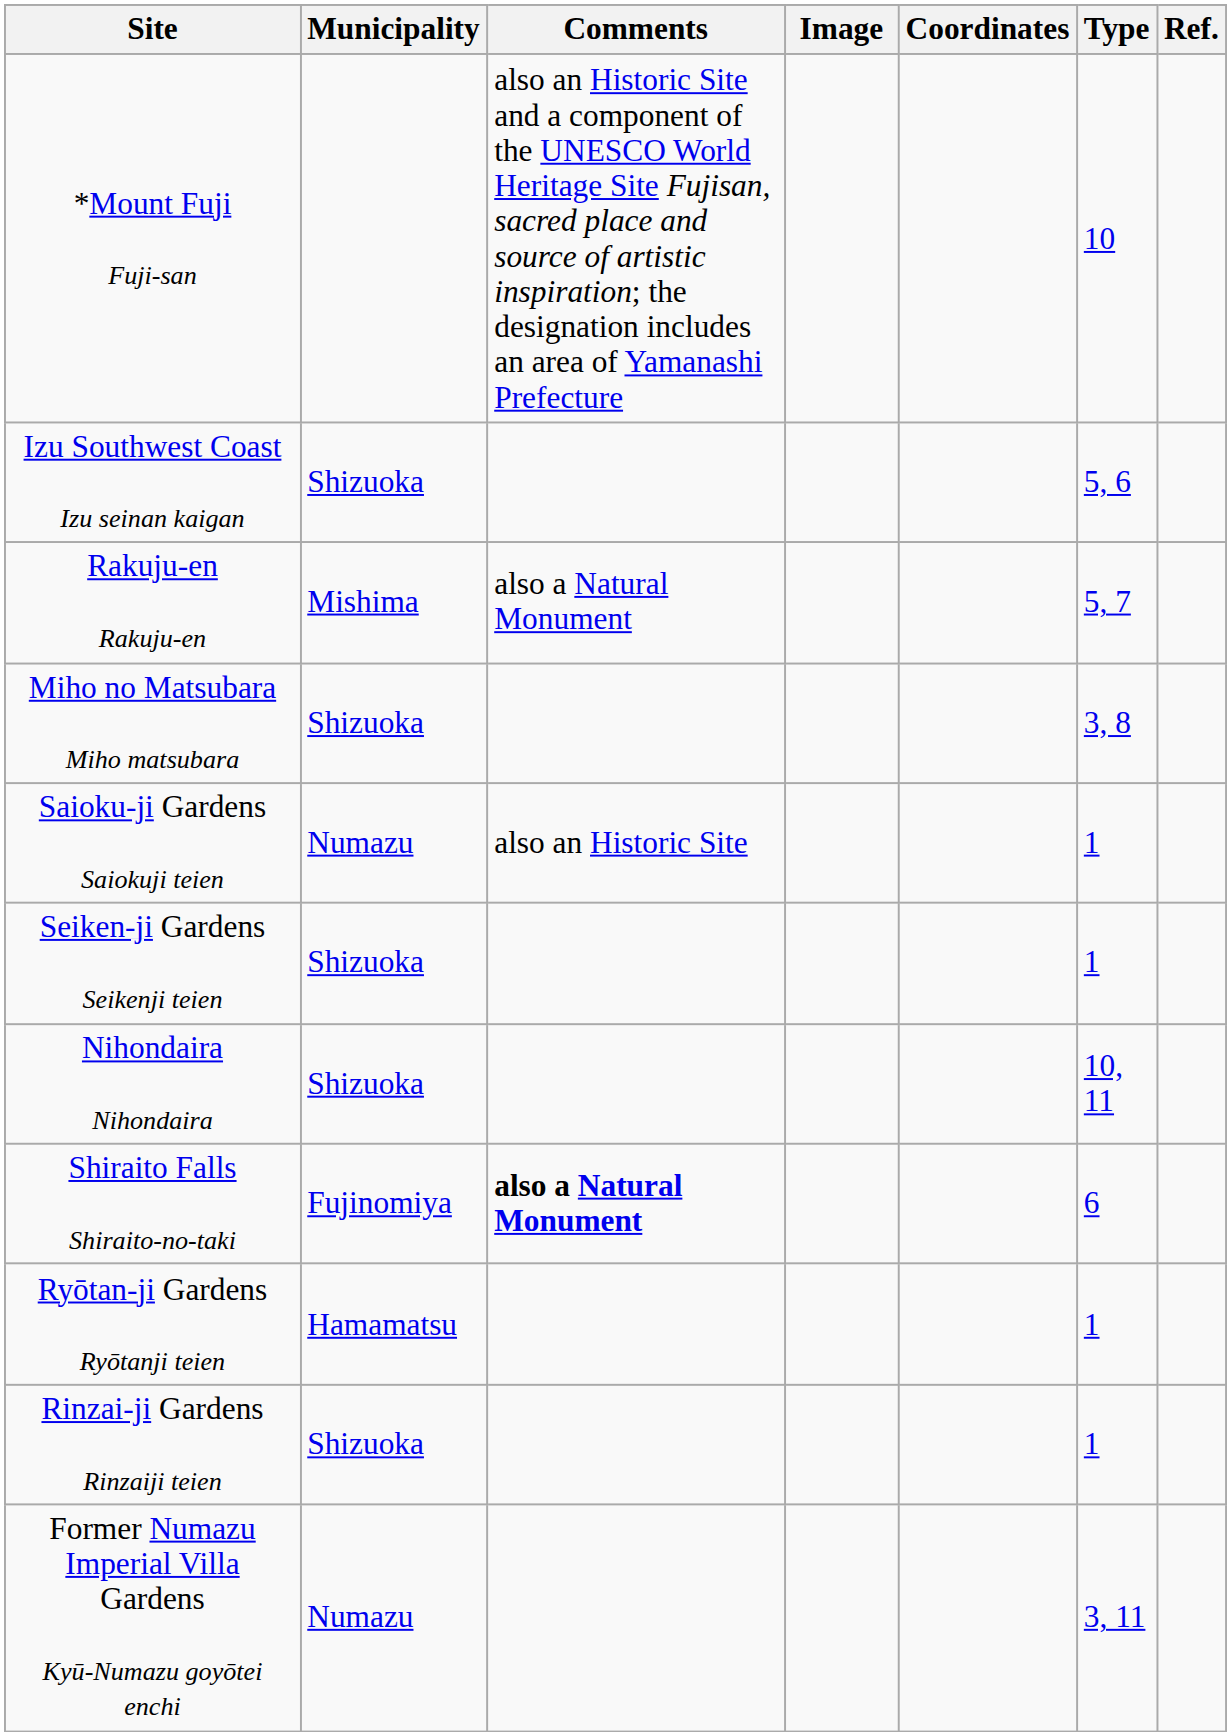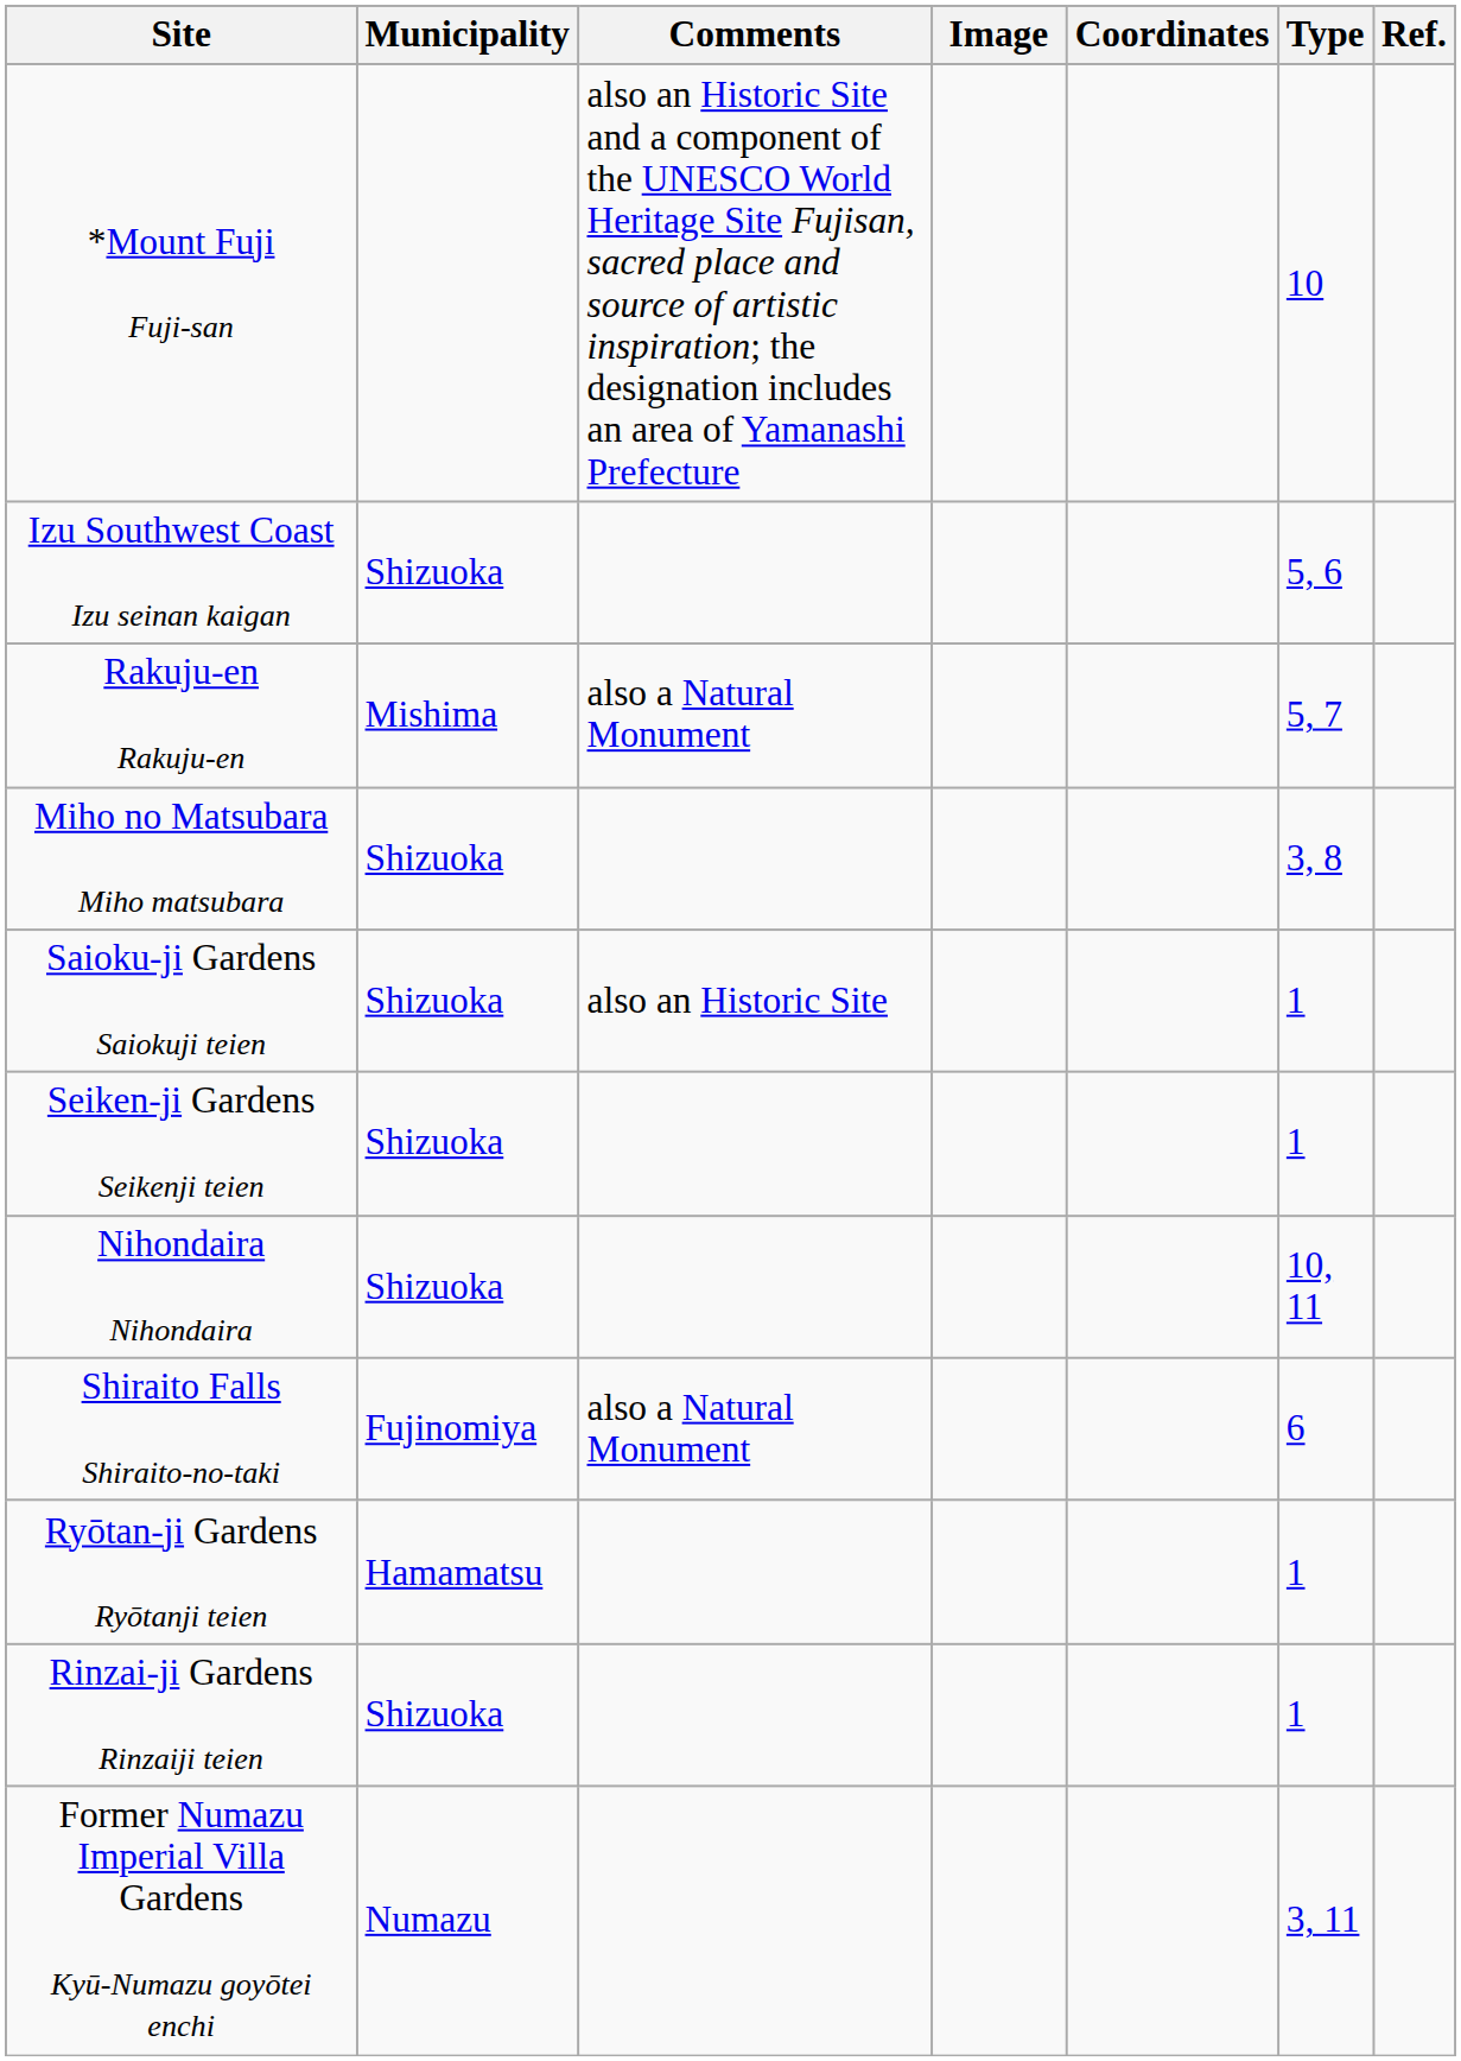Saioku-ji Gardens Saiokuji teien | Municipality: Numazu -> Shizuoka
Shiraito Falls Shiraito-no-taki | Comments: bold -> normal
